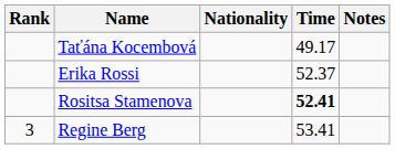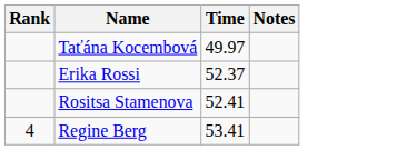- column: Nationality
Taťána Kocembová | Time: 49.17 -> 49.97
Rositsa Stamenova | Time: bold -> normal
Regine Berg | Rank: 3 -> 4
